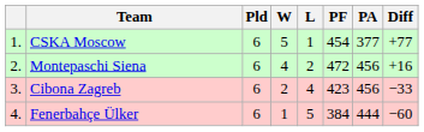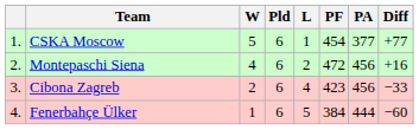columns swapped: Pld <-> W
